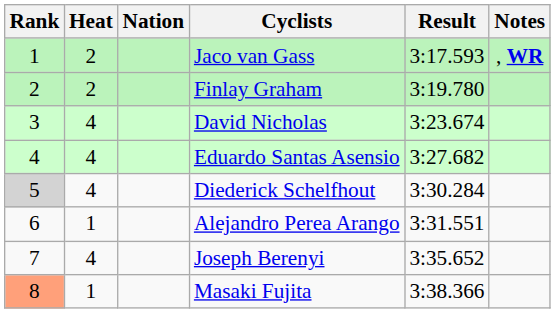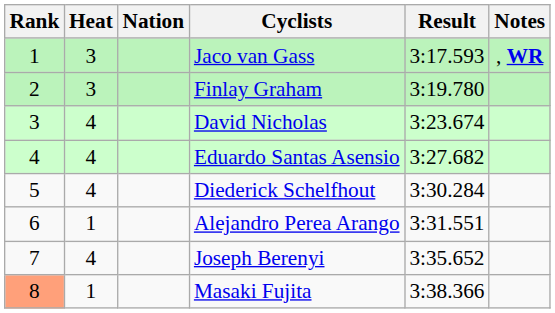Jaco van Gass | Heat: 2 -> 3
Finlay Graham | Heat: 2 -> 3
Diederick Schelfhout | Rank: lightgrey background -> no background
